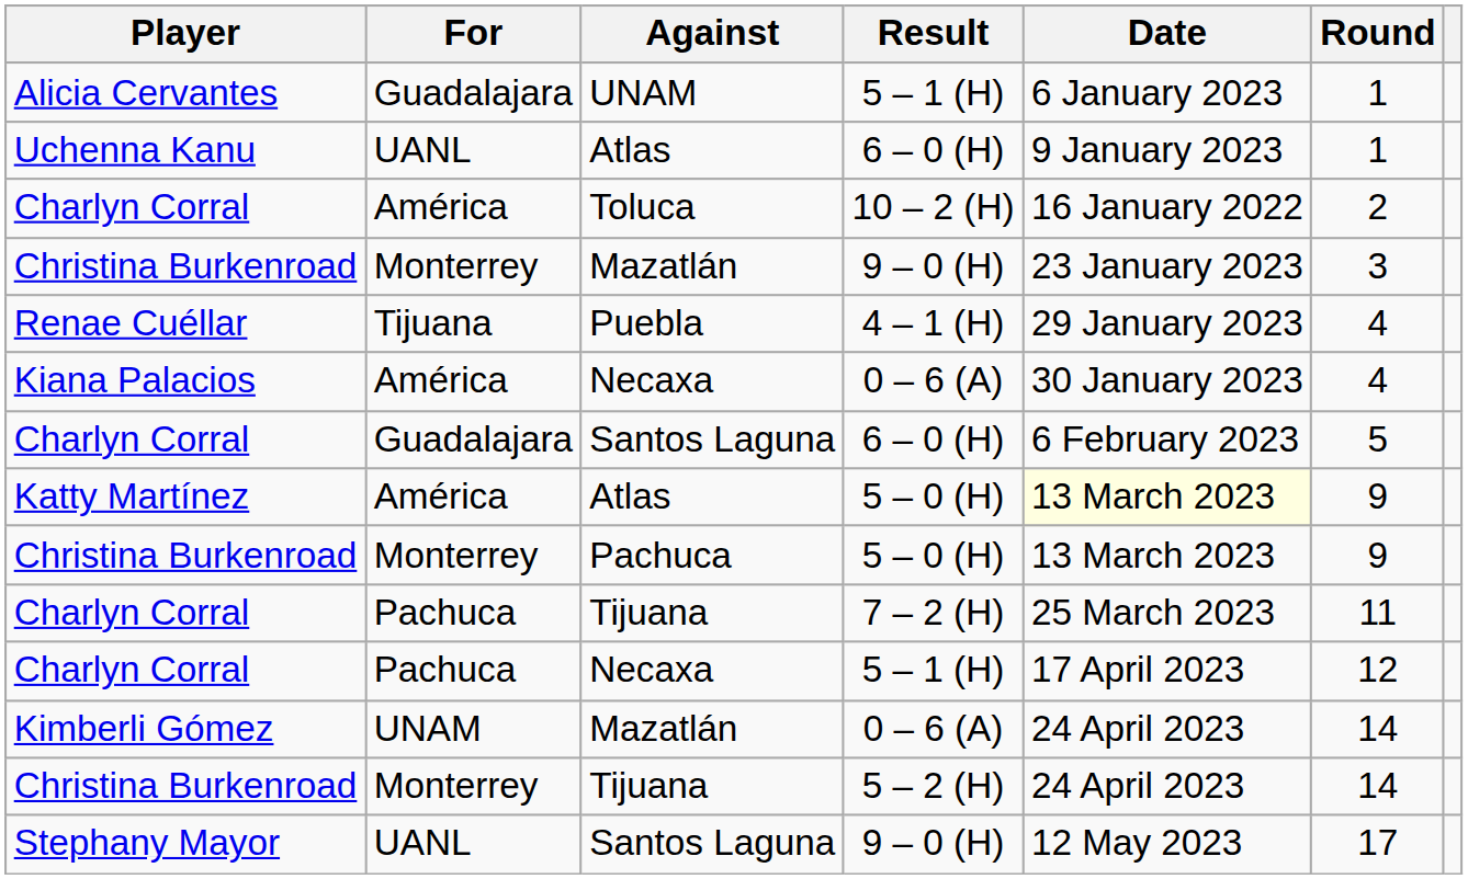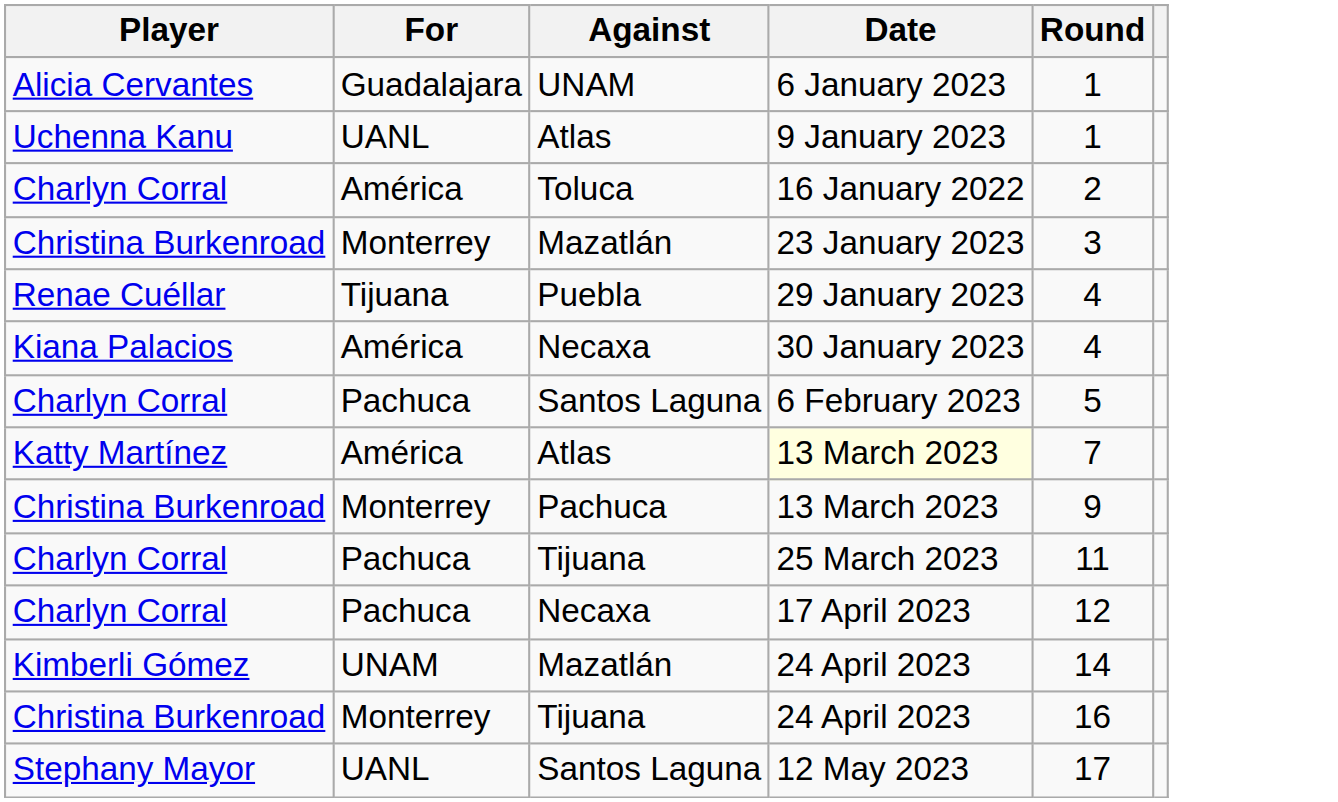- column: Result | 5 – 1 (H) | 6 – 0 (H) | 10 – 2 (H) | 9 – 0 (H) | 4 – 1 (H) | 0 – 6 (A) | 6 – 0 (H) | 5 – 0 (H) | 5 – 0 (H) | 7 – 2 (H) | 5 – 1 (H) | 0 – 6 (A) | 5 – 2 (H) | 9 – 0 (H)
Charlyn Corral / Santos Laguna | For: Guadalajara -> Pachuca
Katty Martínez | Round: 9 -> 7
Christina Burkenroad / Tijuana | Round: 14 -> 16
